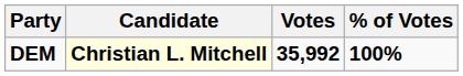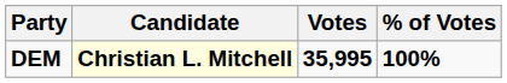DEM | Votes: 35,992 -> 35,995
